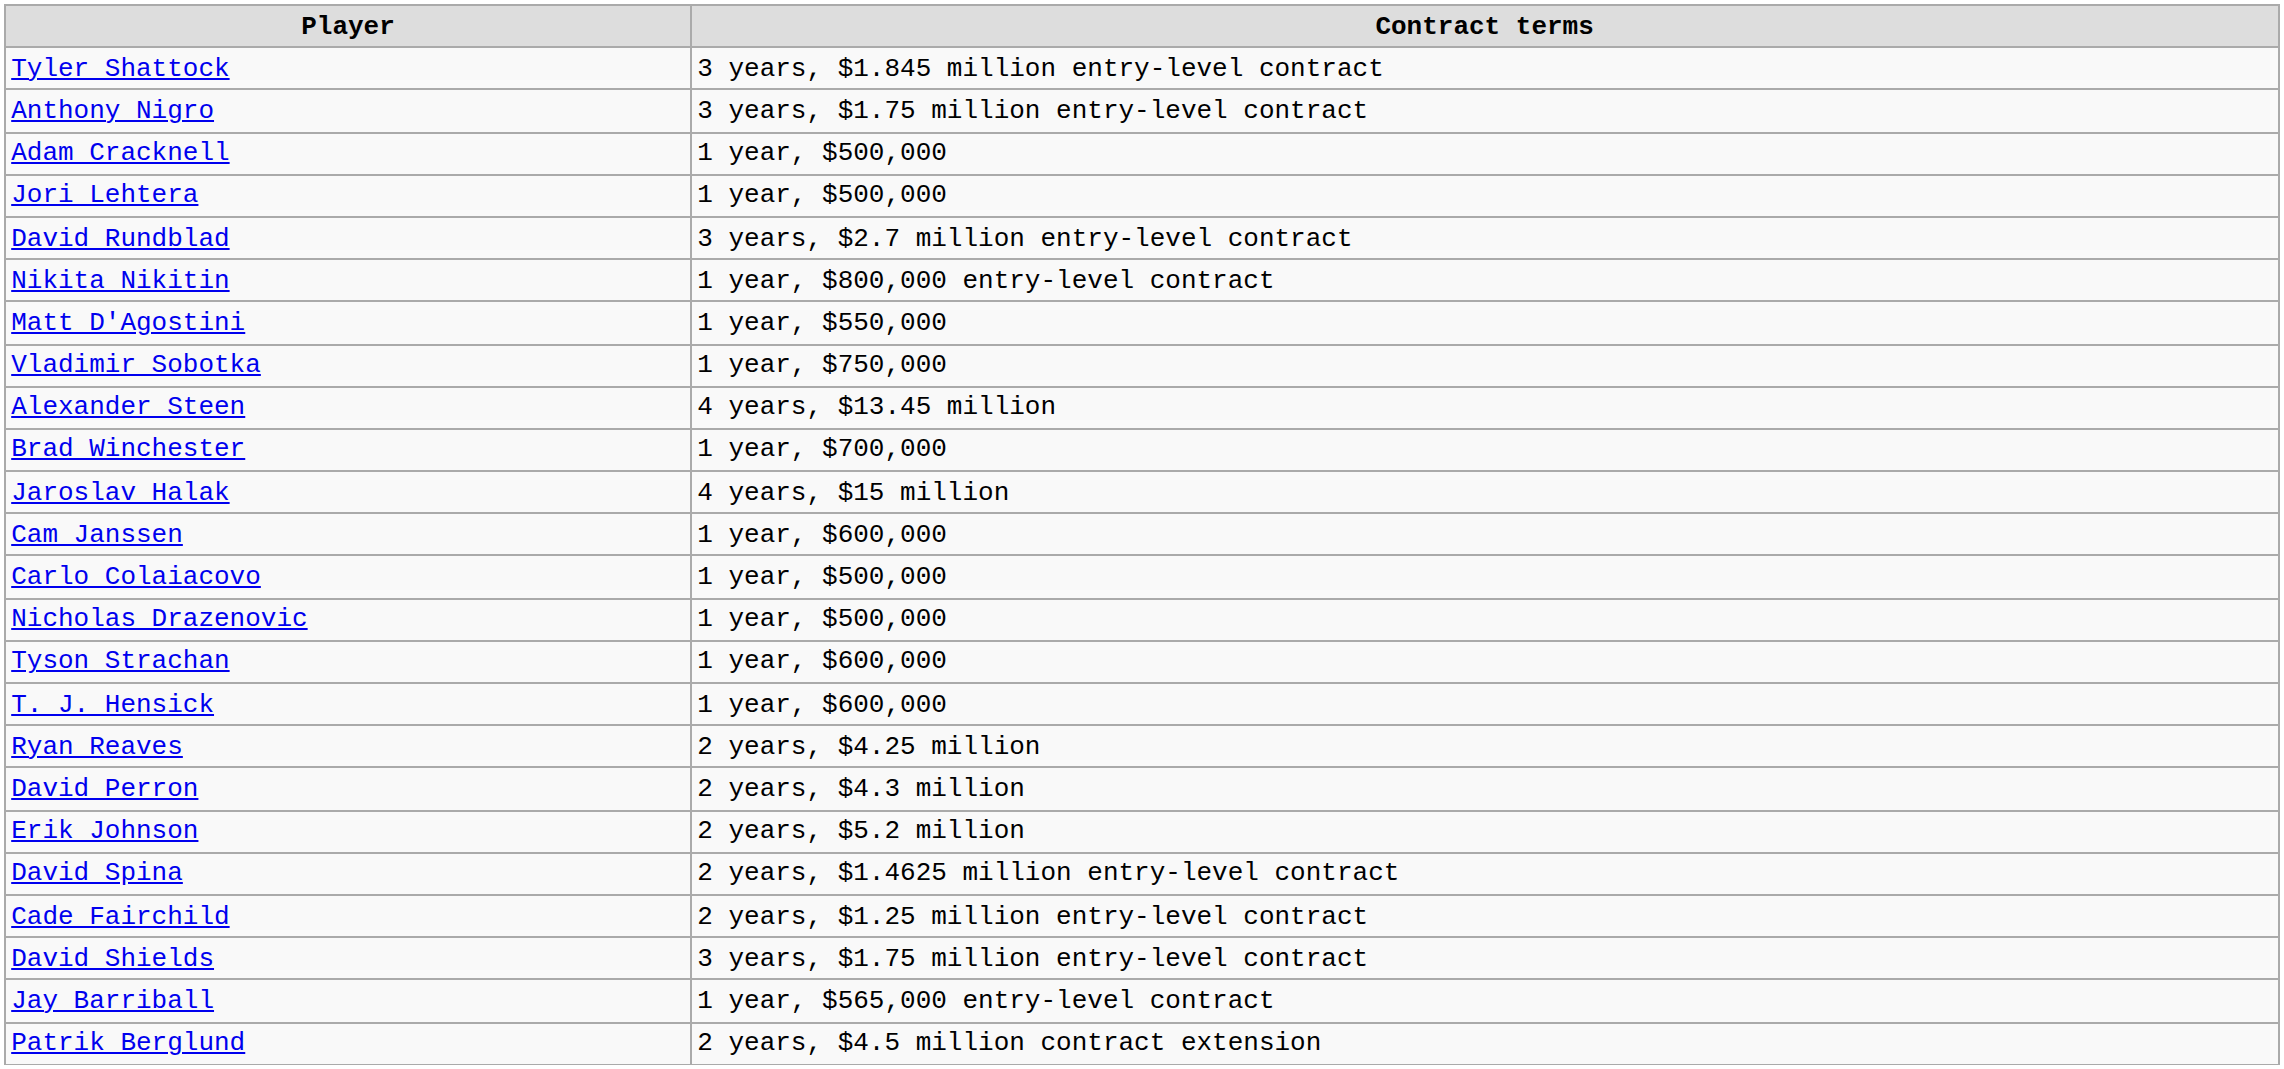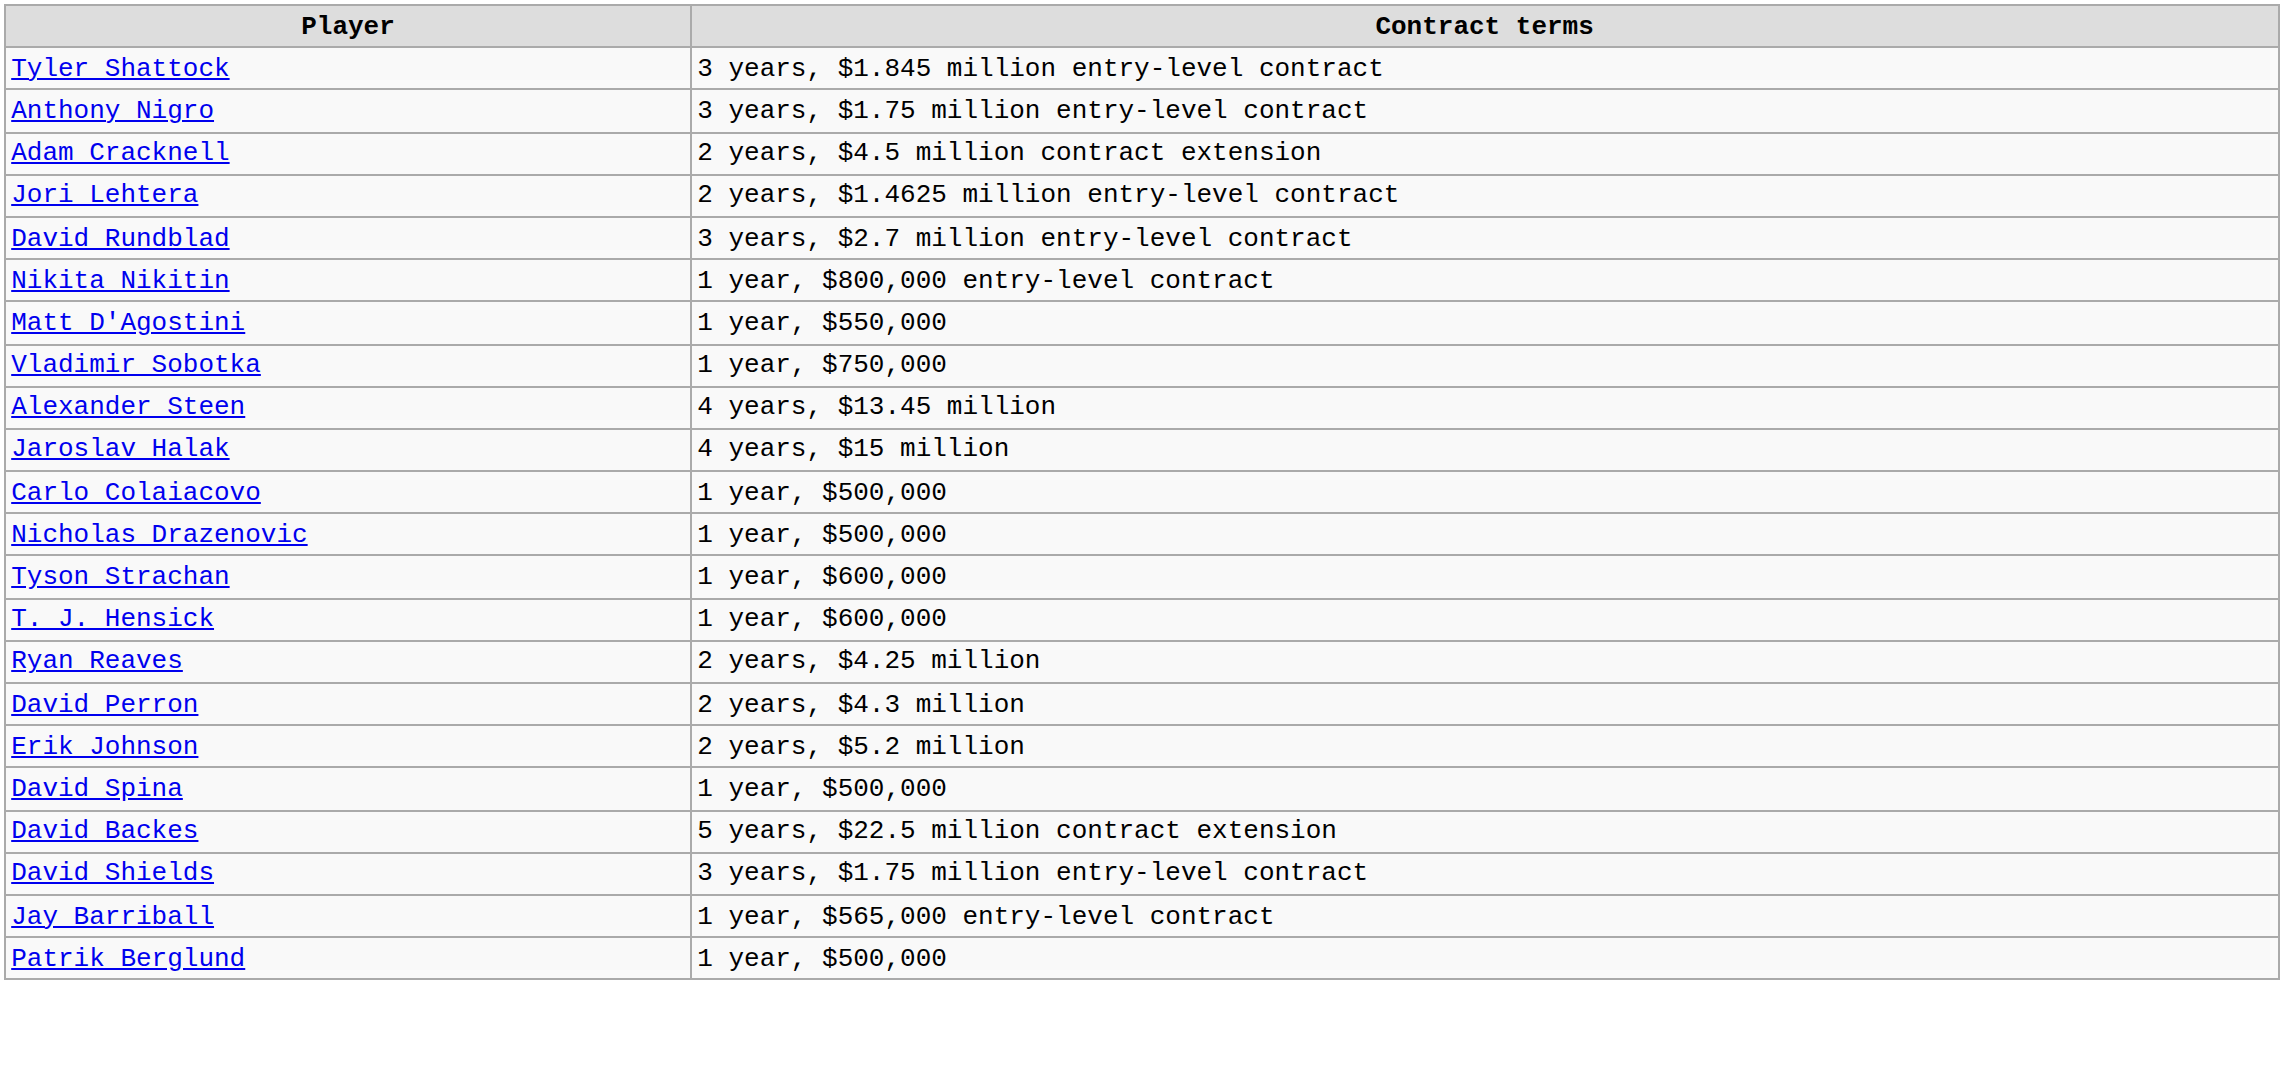Adam Cracknell | Contract terms: 1 year, $500,000 -> 2 years, $4.5 million contract extension
Jori Lehtera | Contract terms: 1 year, $500,000 -> 2 years, $1.4625 million entry-level contract
- row: Brad Winchester | 1 year, $700,000
- row: Cam Janssen | 1 year, $600,000
David Spina | Contract terms: 2 years, $1.4625 million entry-level contract -> 1 year, $500,000
+ row: David Backes | 5 years, $22.5 million contract extension
- row: Cade Fairchild | 2 years, $1.25 million entry-level contract
Patrik Berglund | Contract terms: 2 years, $4.5 million contract extension -> 1 year, $500,000
